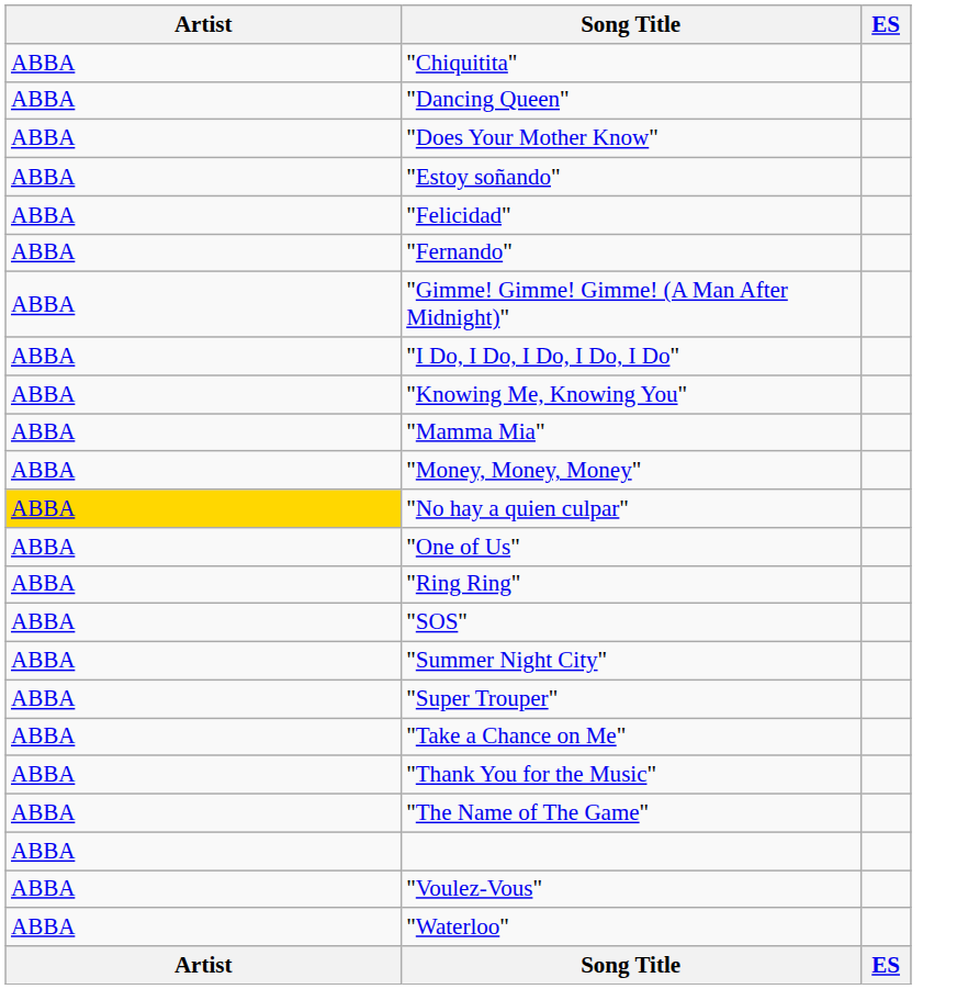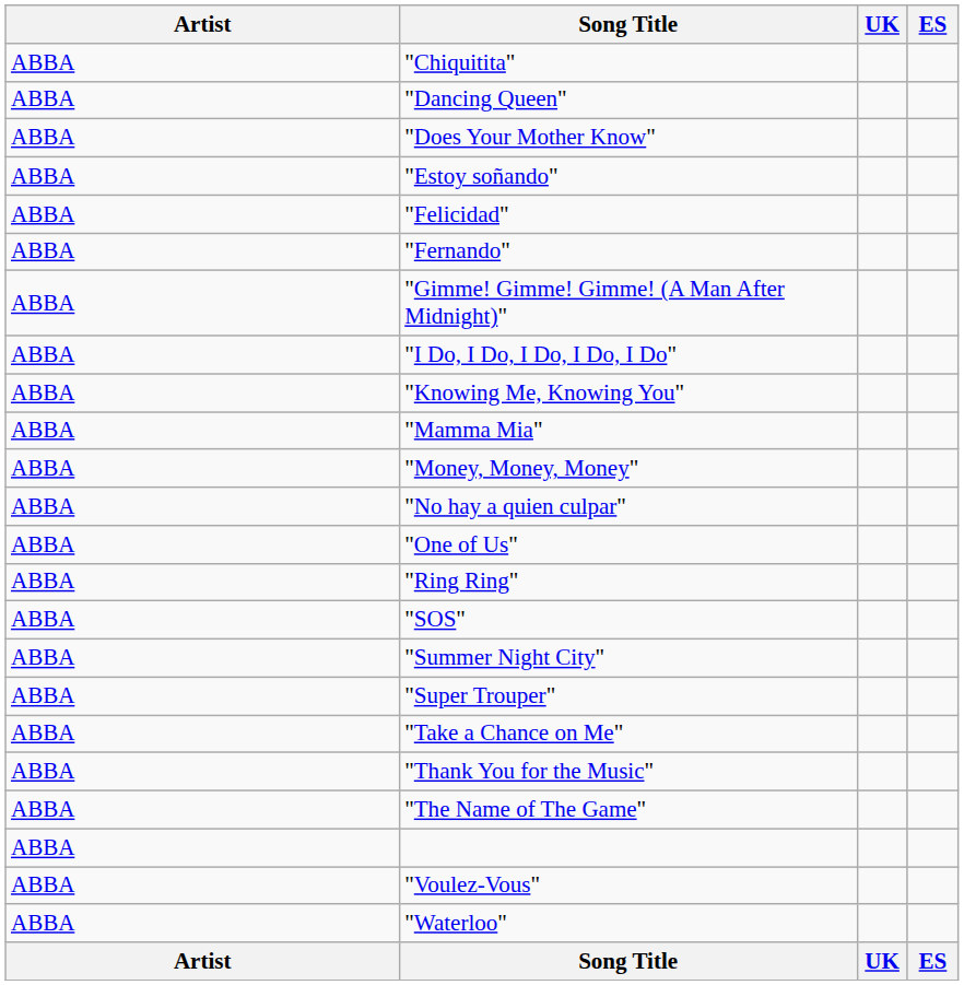+ column: UK | UK
"No hay a quien culpar" | Artist: gold background -> no background
